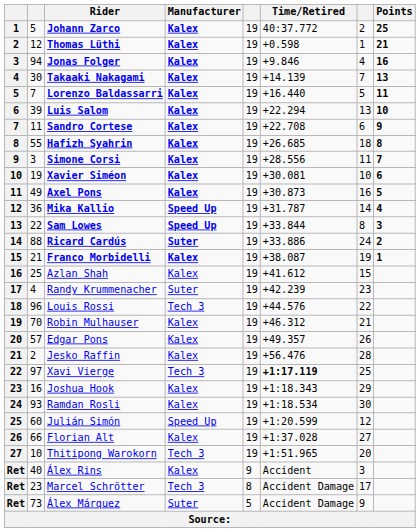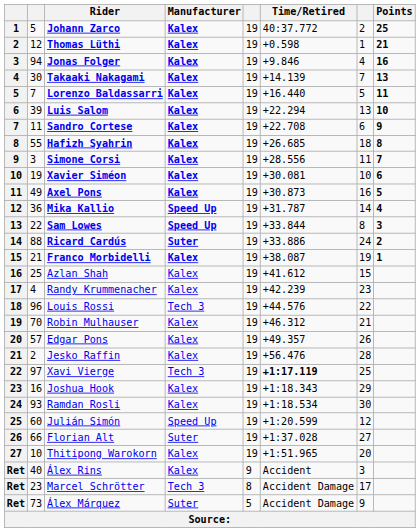Randy Krummenacher | Manufacturer: Suter -> Kalex
Florian Alt | Manufacturer: Kalex -> Suter
Thitipong Warokorn | Manufacturer: Tech 3 -> Kalex
